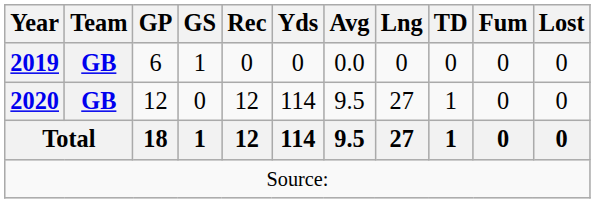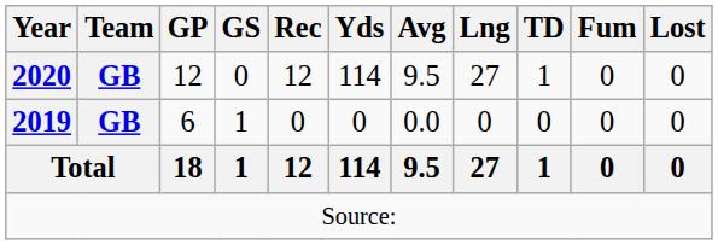rows swapped: 2019 <-> 2020
